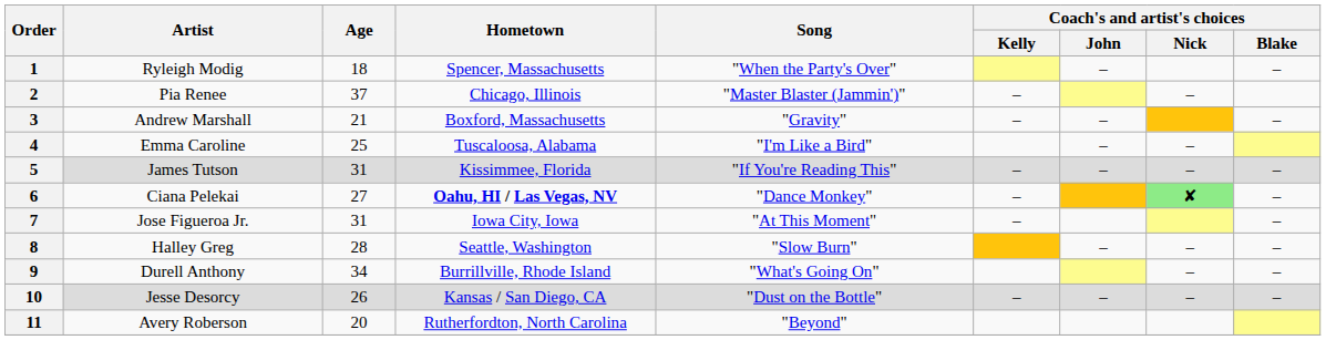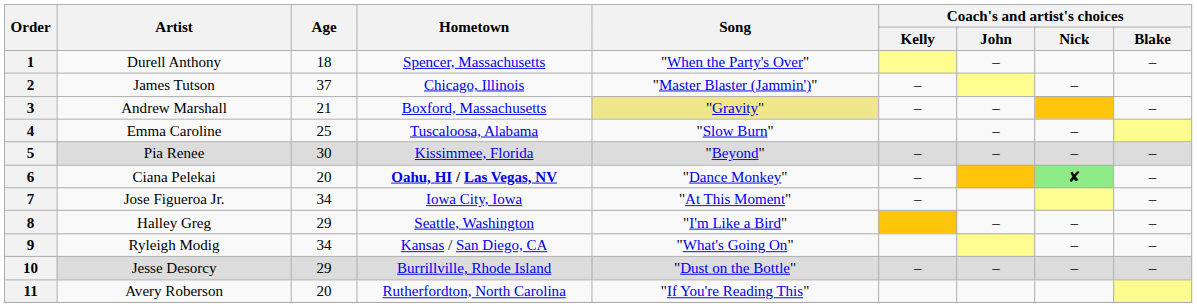1 | Artist: Ryleigh Modig -> Durell Anthony
2 | Artist: Pia Renee -> James Tutson
3 | Song: no background -> khaki background
4 | Song: "I'm Like a Bird" -> "Slow Burn"
5 | Artist: James Tutson -> Pia Renee
5 | Age: 31 -> 30
5 | Song: "If You're Reading This" -> "Beyond"
6 | Age: 27 -> 20
7 | Age: 31 -> 34
8 | Age: 28 -> 29
8 | Song: "Slow Burn" -> "I'm Like a Bird"
9 | Artist: Durell Anthony -> Ryleigh Modig
9 | Hometown: Burrillville, Rhode Island -> Kansas / San Diego, CA
10 | Age: 26 -> 29
10 | Hometown: Kansas / San Diego, CA -> Burrillville, Rhode Island
11 | Song: "Beyond" -> "If You're Reading This"
